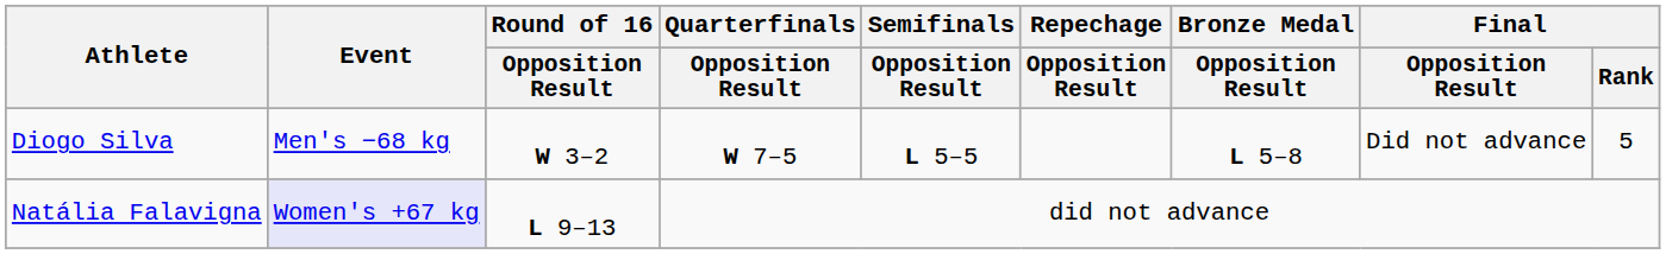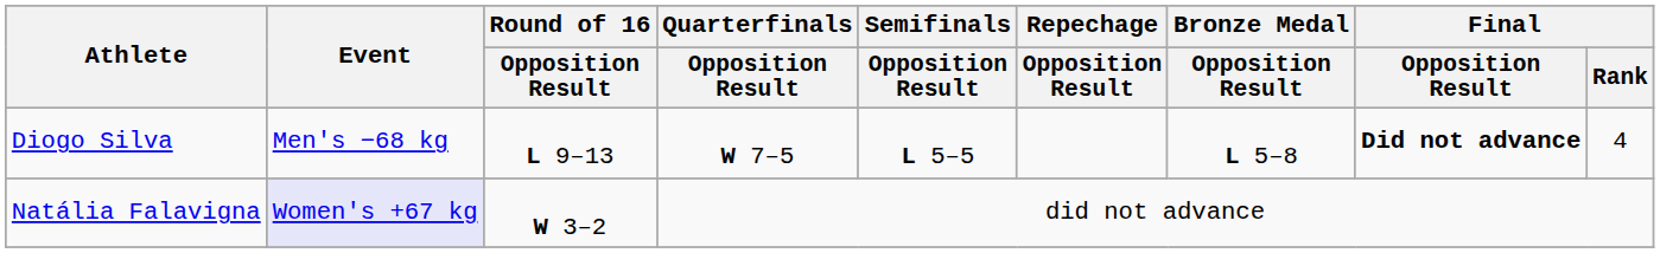Diogo Silva | Round of 16 / Opposition Result: W 3–2 -> L 9–13
Diogo Silva | Final / Opposition Result: normal -> bold
Diogo Silva | Final / Rank: 5 -> 4
Natália Falavigna | Round of 16 / Opposition Result: L 9–13 -> W 3–2
